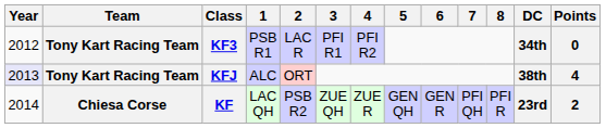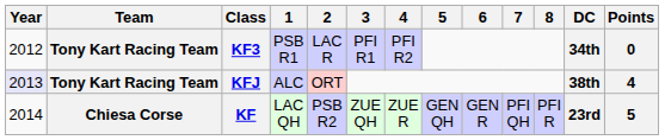KF | Points: 2 -> 5
